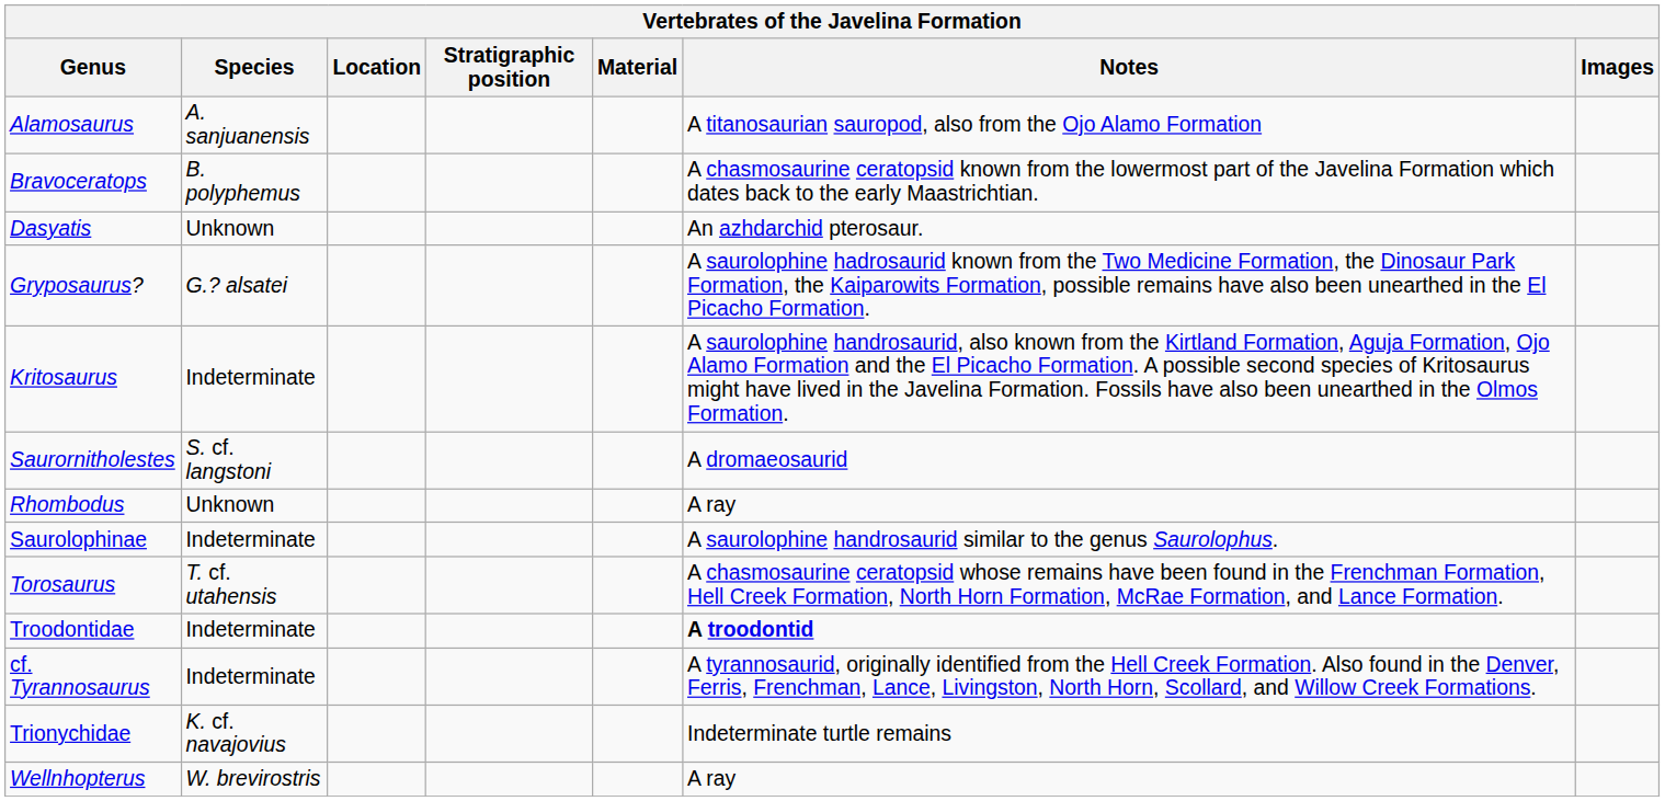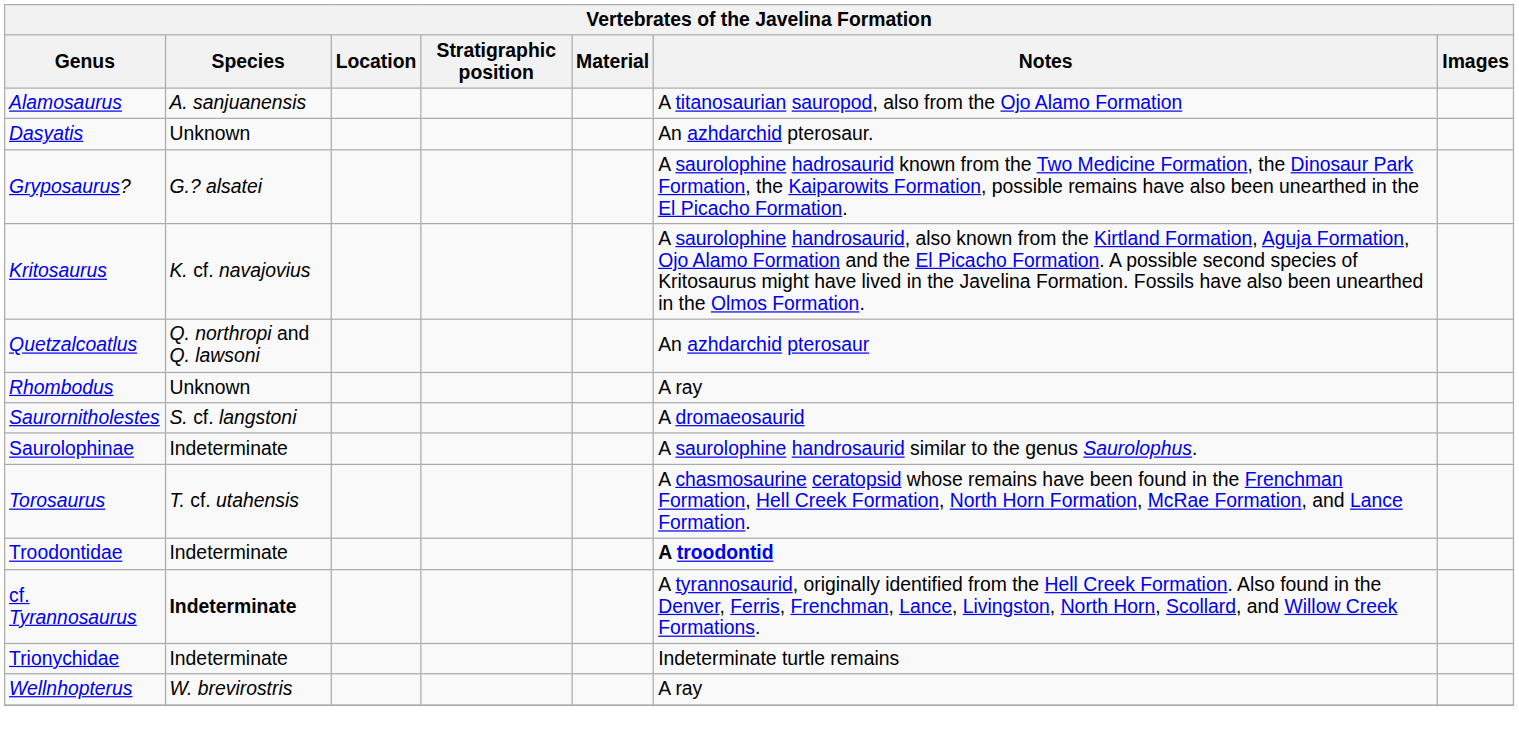- row: Bravoceratops | B. polyphemus | A chasmosaurine ceratopsid known from the lowermost part of the Javelina Formation which dates back to the early Maastrichtian.
Kritosaurus | Species: Indeterminate -> K. cf. navajovius
+ row: Quetzalcoatlus | Q. northropi and Q. lawsoni | An azhdarchid pterosaur
rows swapped: Rhombodus <-> Saurornitholestes
cf. Tyrannosaurus | Species: normal -> bold
Trionychidae | Species: K. cf. navajovius -> Indeterminate
